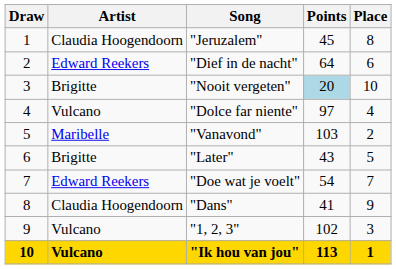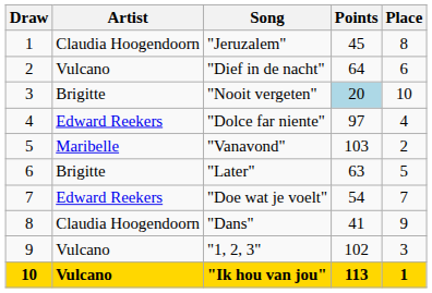"Dief in de nacht" | Artist: Edward Reekers -> Vulcano
"Dolce far niente" | Artist: Vulcano -> Edward Reekers
"Later" | Points: 43 -> 63
